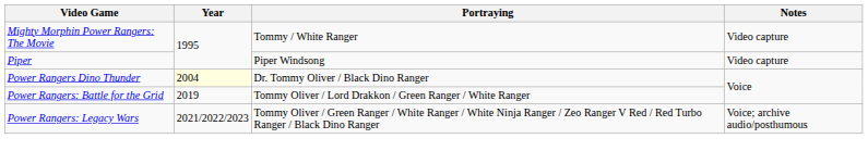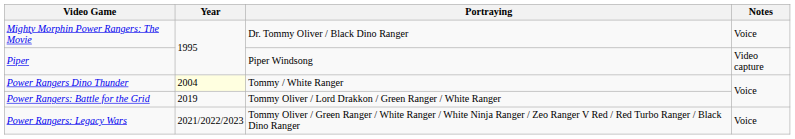Mighty Morphin Power Rangers: The Movie | Portraying: Tommy / White Ranger -> Dr. Tommy Oliver / Black Dino Ranger
Mighty Morphin Power Rangers: The Movie | Notes: Video capture -> Voice
Power Rangers Dino Thunder | Portraying: Dr. Tommy Oliver / Black Dino Ranger -> Tommy / White Ranger
Power Rangers: Legacy Wars | Notes: Voice; archive audio/posthumous -> Voice
